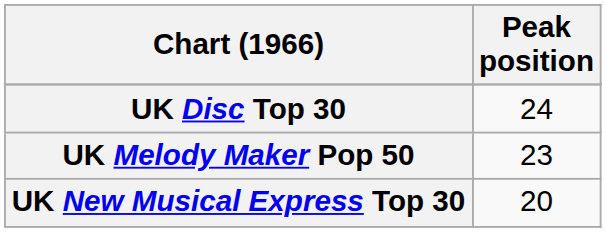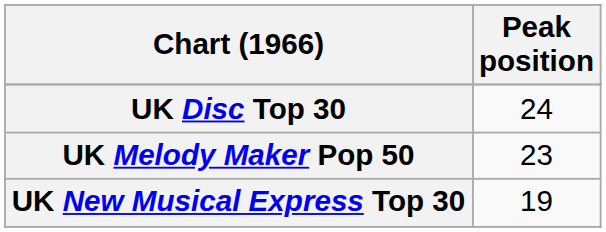UK New Musical Express Top 30 | Peak position: 20 -> 19
